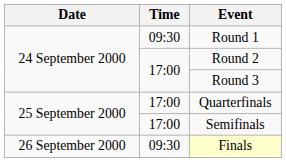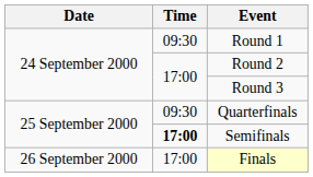Quarterfinals | Time: 17:00 -> 09:30
Semifinals | Time: normal -> bold
Finals | Time: 09:30 -> 17:00
